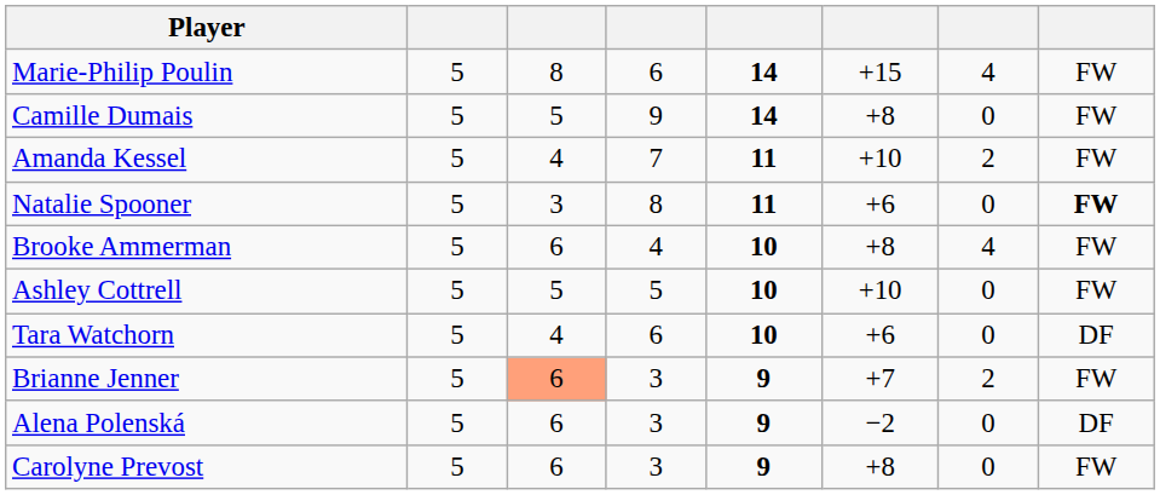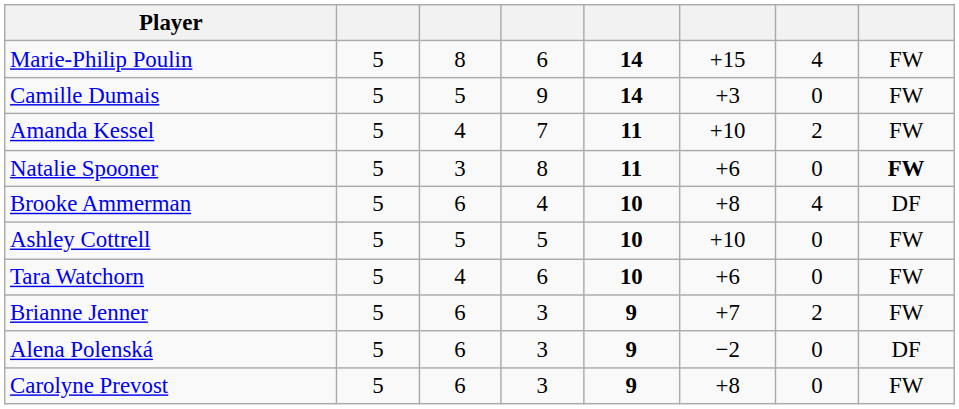Camille Dumais | column 6: +8 -> +3
Brooke Ammerman | column 8: FW -> DF
Tara Watchorn | column 8: DF -> FW
Brianne Jenner | column 3: lightsalmon background -> no background
